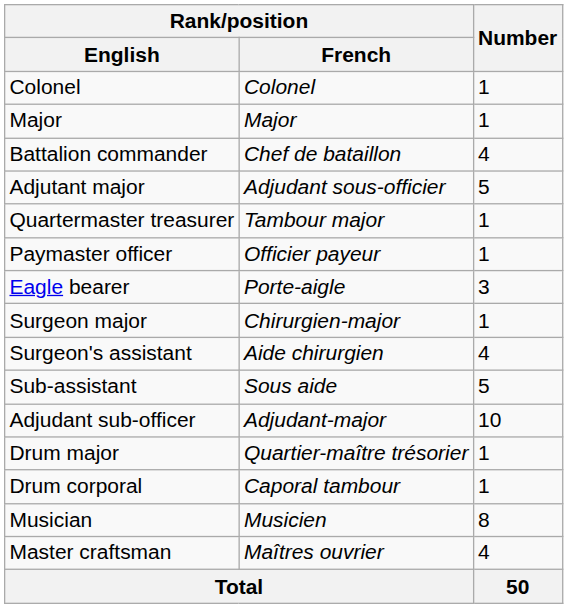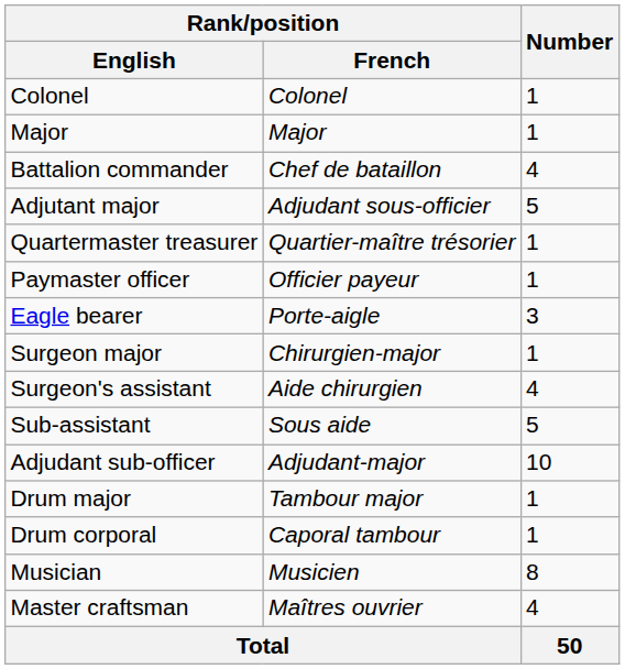Quartermaster treasurer | Rank/position / French: Tambour major -> Quartier-maître trésorier
Drum major | Rank/position / French: Quartier-maître trésorier -> Tambour major
